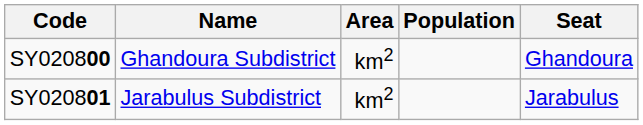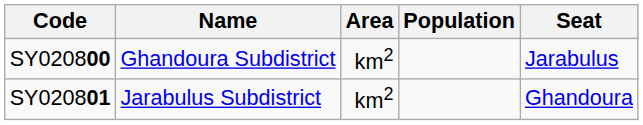SY020800 | Seat: Ghandoura -> Jarabulus
SY020801 | Seat: Jarabulus -> Ghandoura
